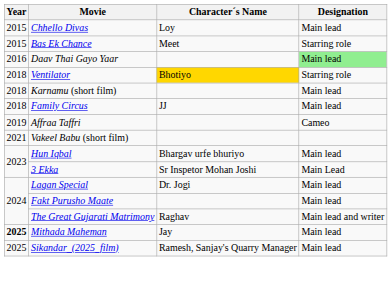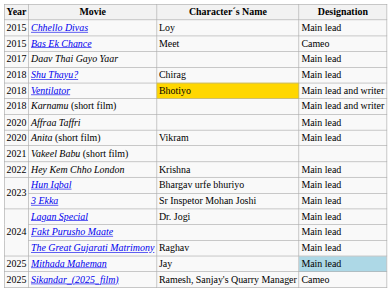Bas Ek Chance | Designation: Starring role -> Cameo
Daav Thai Gayo Yaar | Year: 2016 -> 2017
Daav Thai Gayo Yaar | Designation: lightgreen background -> no background
+ row: 2018 | Shu Thayu? | Chirag | Main lead
Ventilator | Designation: Starring role -> Main lead and writer
Karnamu (short film) | Designation: Main lead -> Main lead and writer
- row: 2018 | Family Circus | JJ | Main lead
Affraa Taffri | Year: 2019 -> 2020
Affraa Taffri | Designation: Cameo -> Main lead
+ row: 2020 | Anita (short film) | Vikram | Main lead
+ row: 2022 | Hey Kem Chho London | Krishna | Main lead
3 Ekka | Designation: Main Lead -> Main lead
The Great Gujarati Matrimony | Designation: Main lead and writer -> Main lead
Mithada Maheman | Year: bold -> normal
Mithada Maheman | Designation: no background -> lightblue background
Sikandar_(2025_film) | Designation: Main lead -> Cameo
